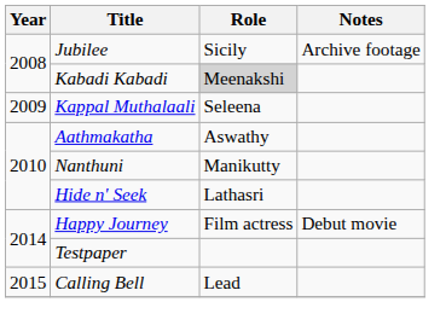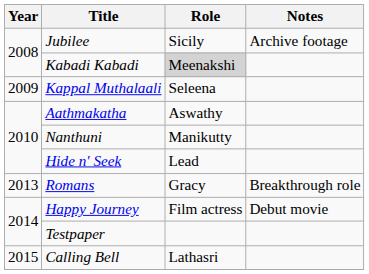Hide n' Seek | Role: Lathasri -> Lead
+ row: 2013 | Romans | Gracy | Breakthrough role
Calling Bell | Role: Lead -> Lathasri
